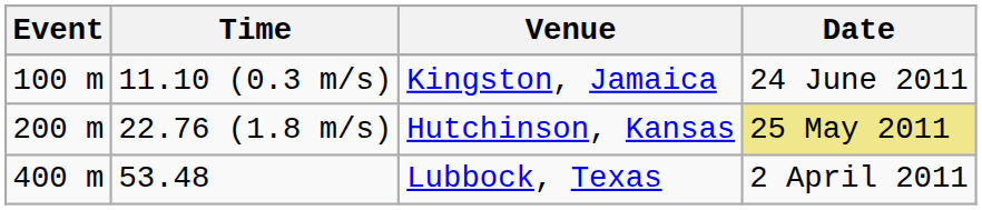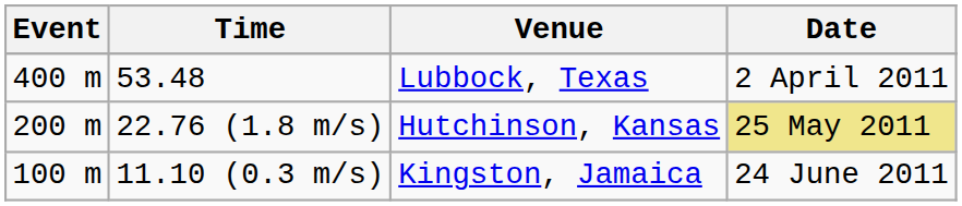rows swapped: 11.10 (0.3 m/s) <-> 53.48
